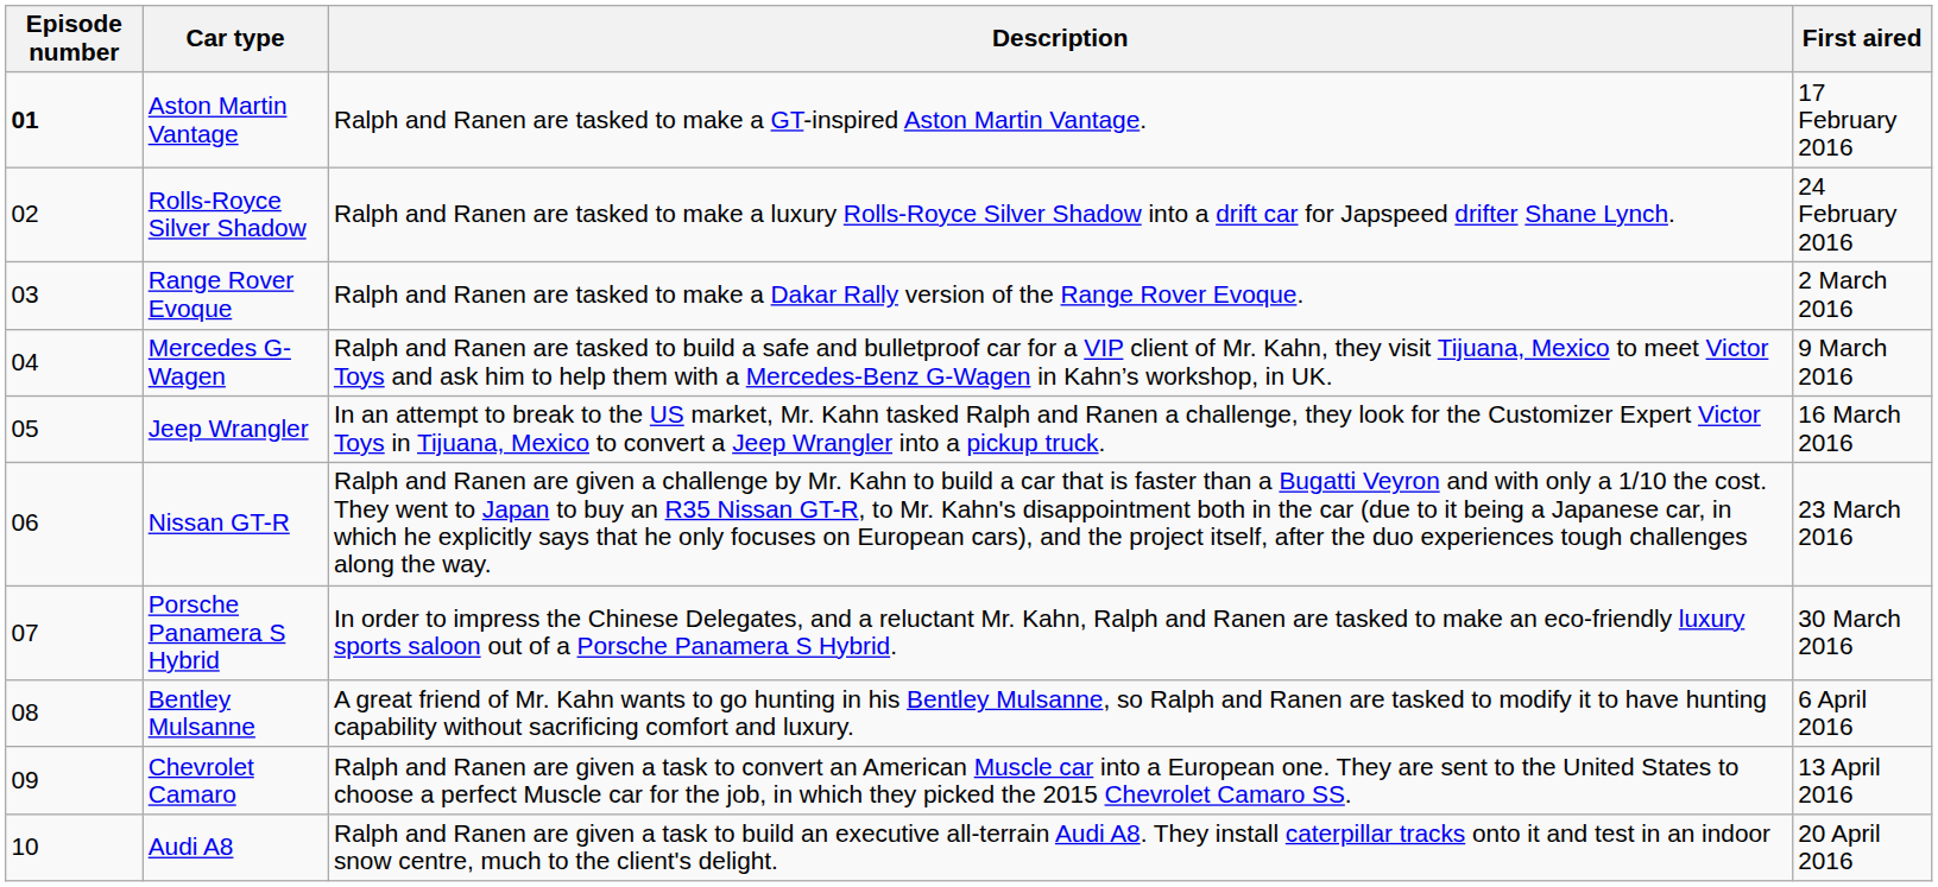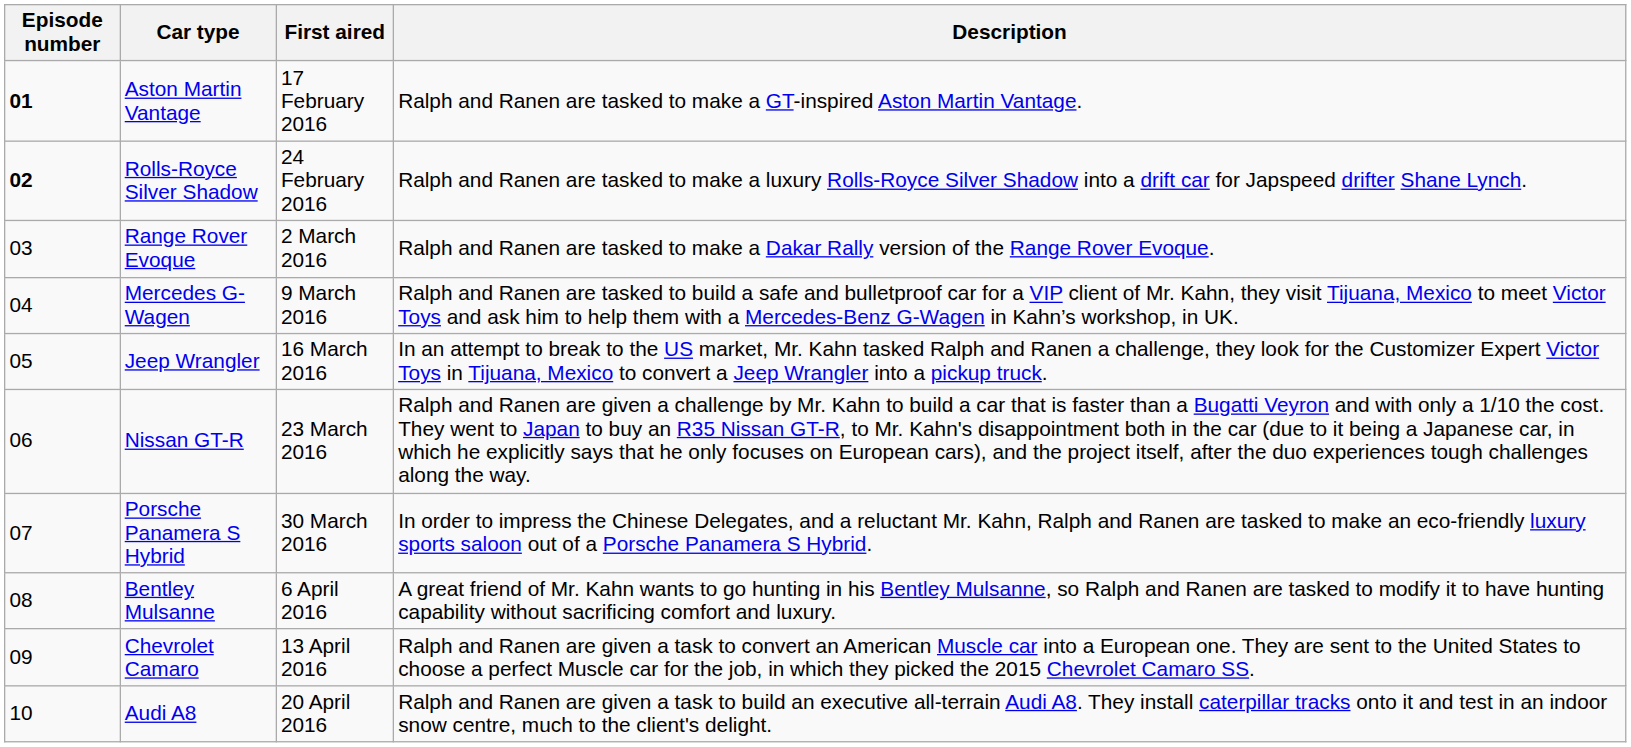columns swapped: First aired <-> Description
Rolls-Royce Silver Shadow | Episode number: normal -> bold
